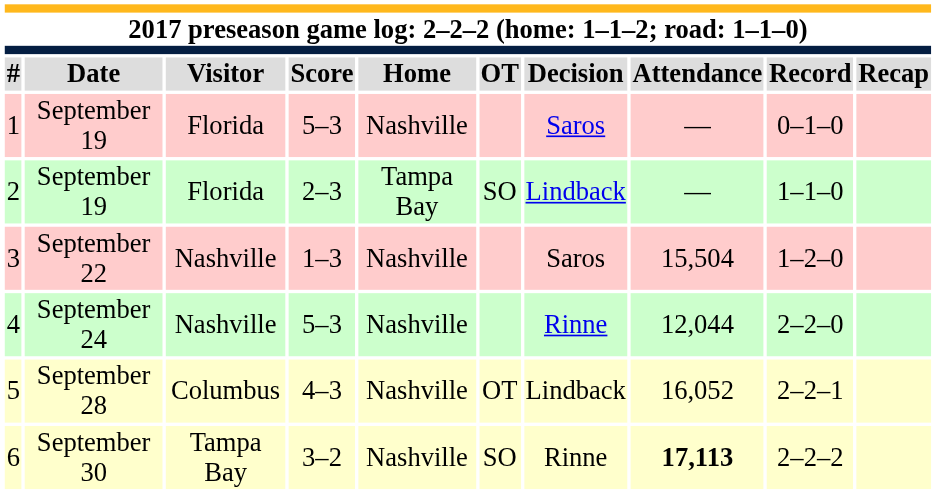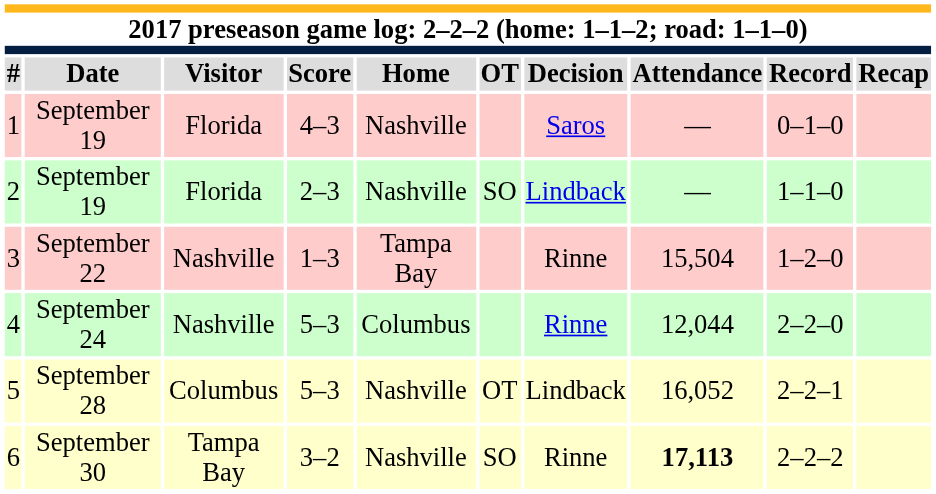1 | Score: 5–3 -> 4–3
2 | Home: Tampa Bay -> Nashville
3 | Home: Nashville -> Tampa Bay
3 | Decision: Saros -> Rinne
4 | Home: Nashville -> Columbus
5 | Score: 4–3 -> 5–3
